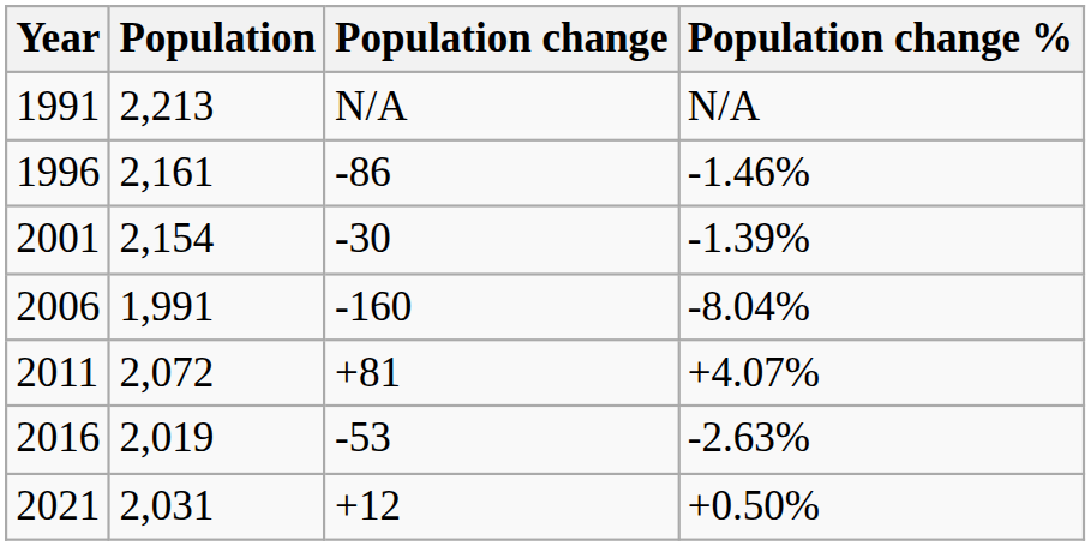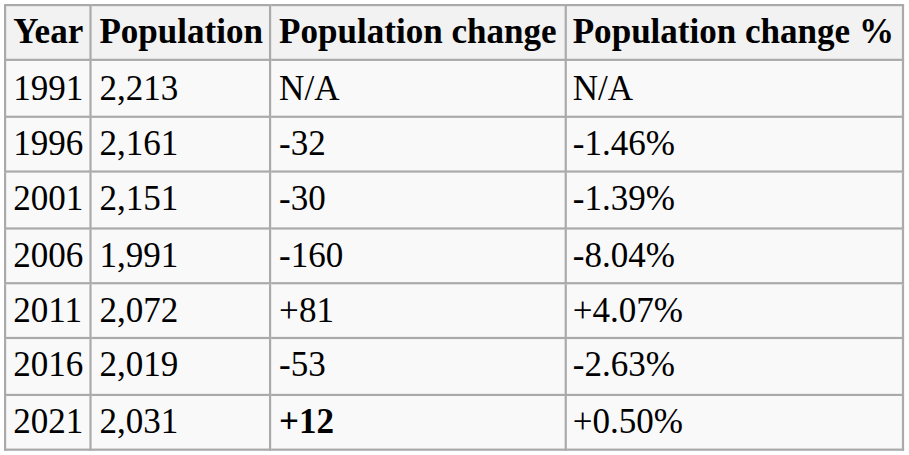1996 | Population change: -86 -> -32
2001 | Population: 2,154 -> 2,151
2021 | Population change: normal -> bold
